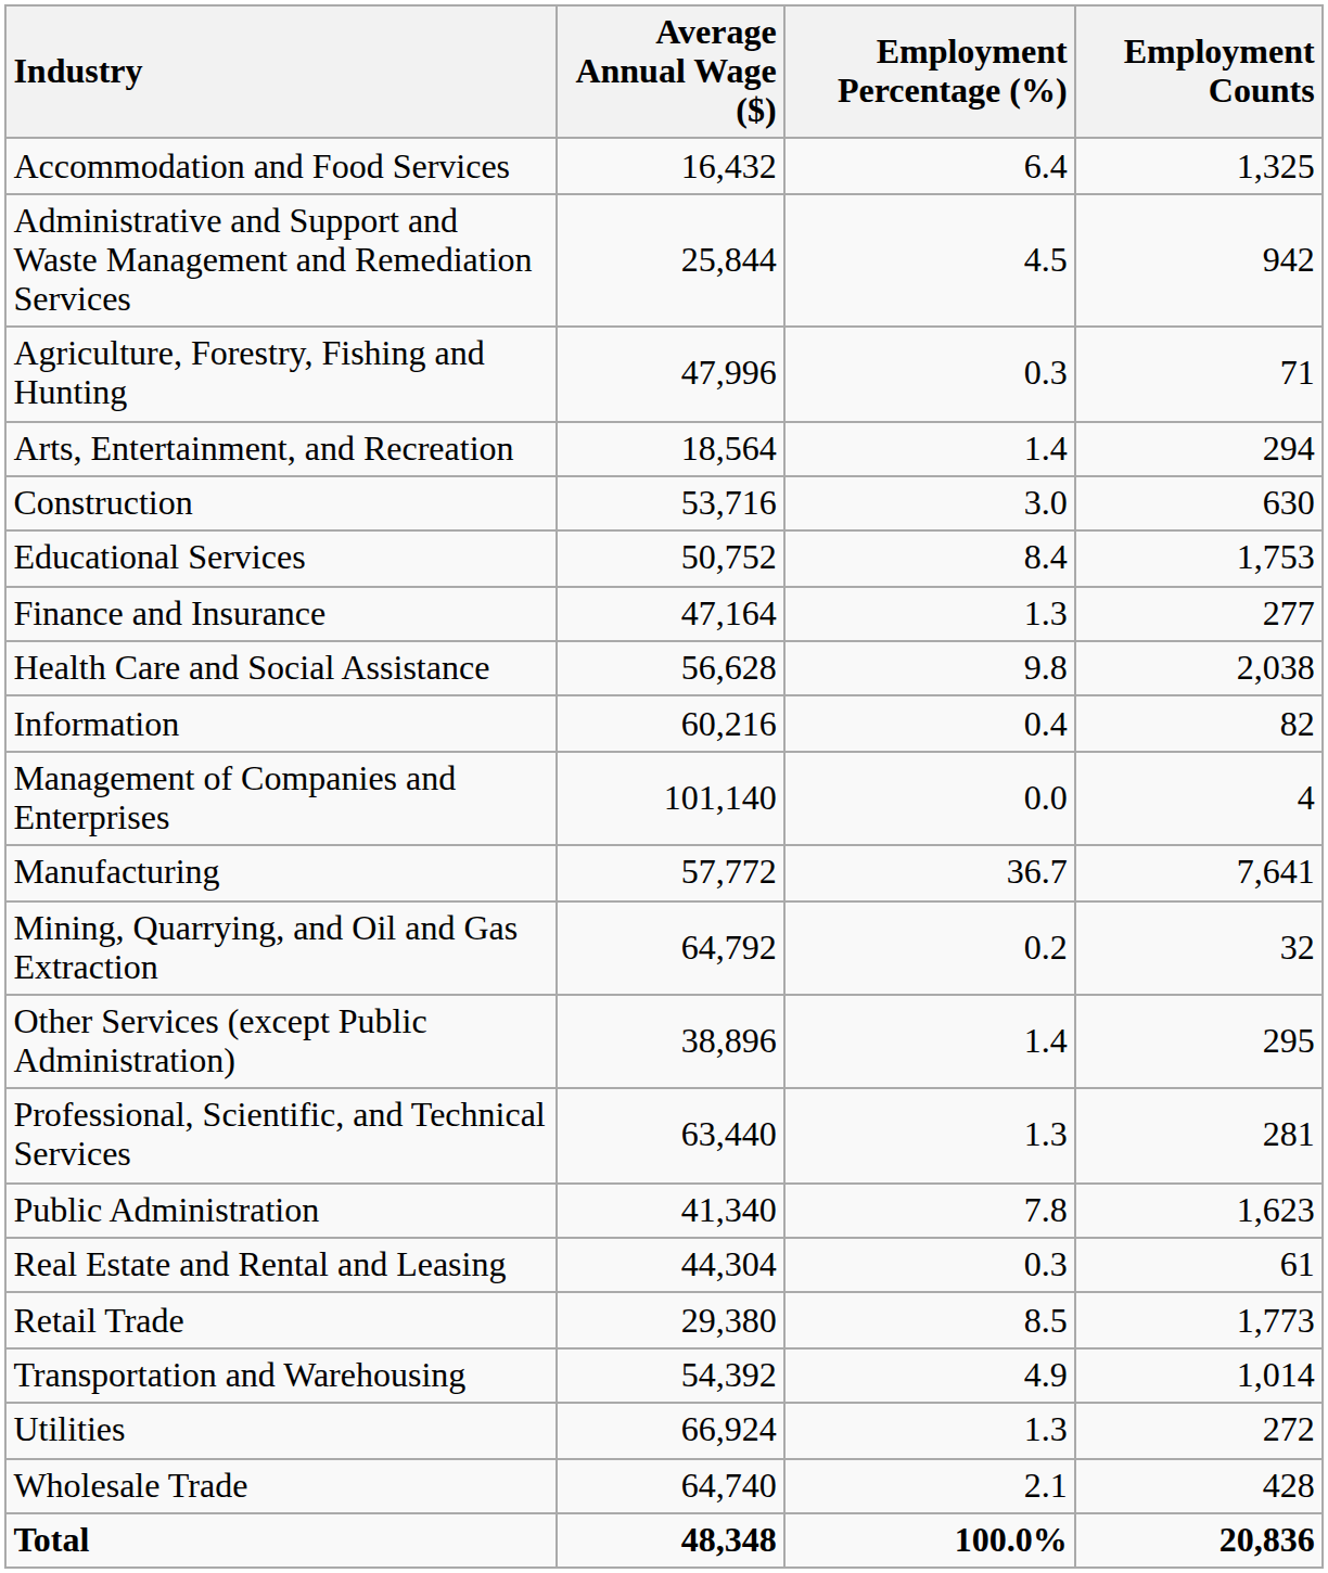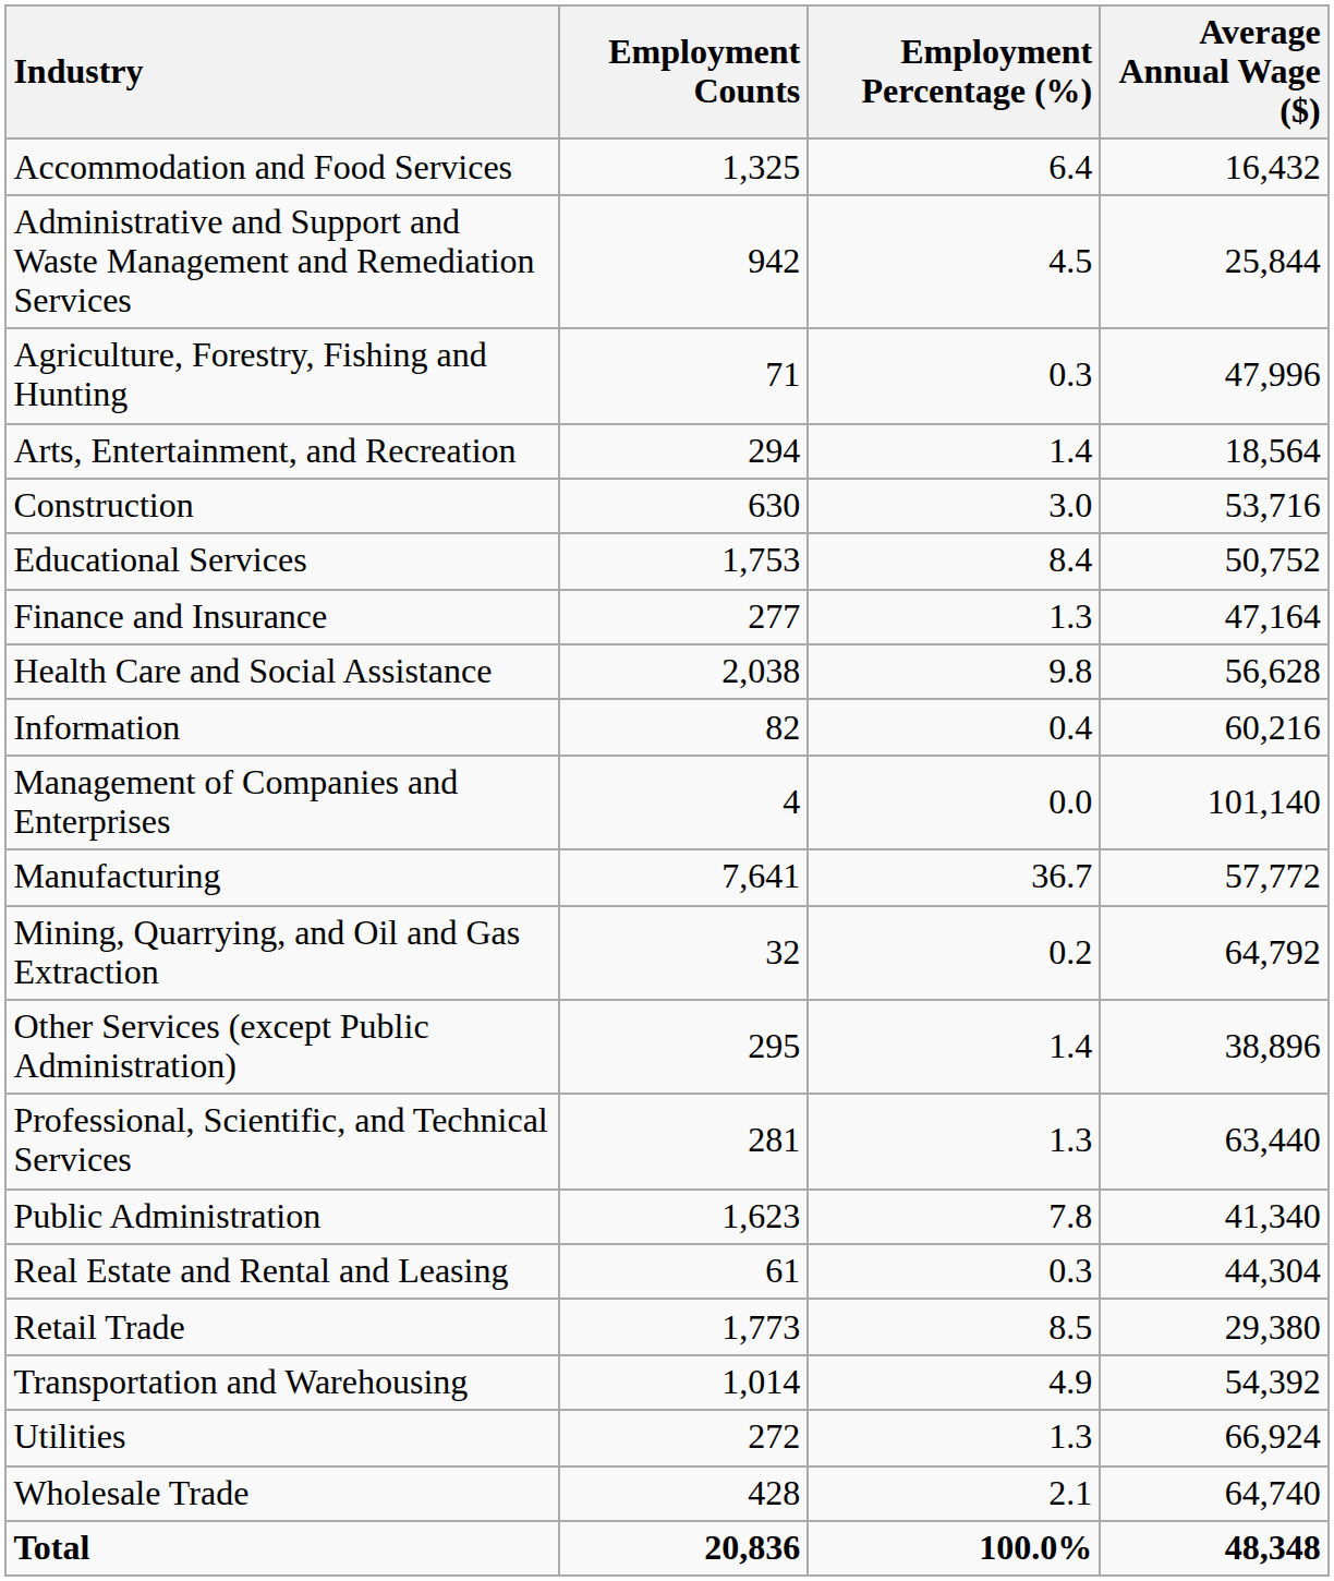columns swapped: Employment Counts <-> Average Annual Wage ($)
